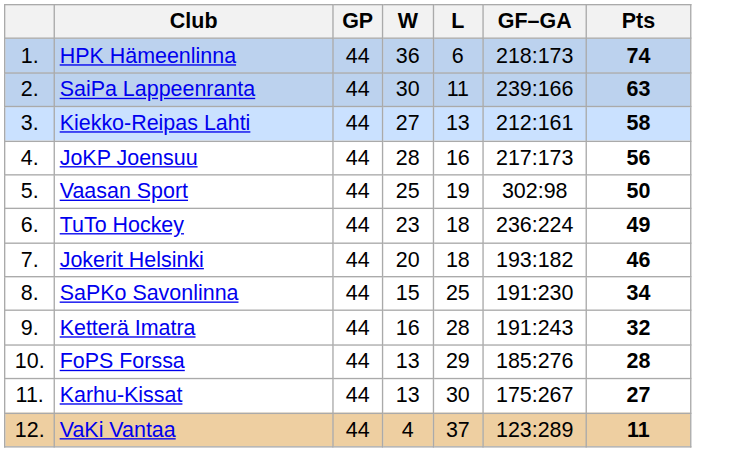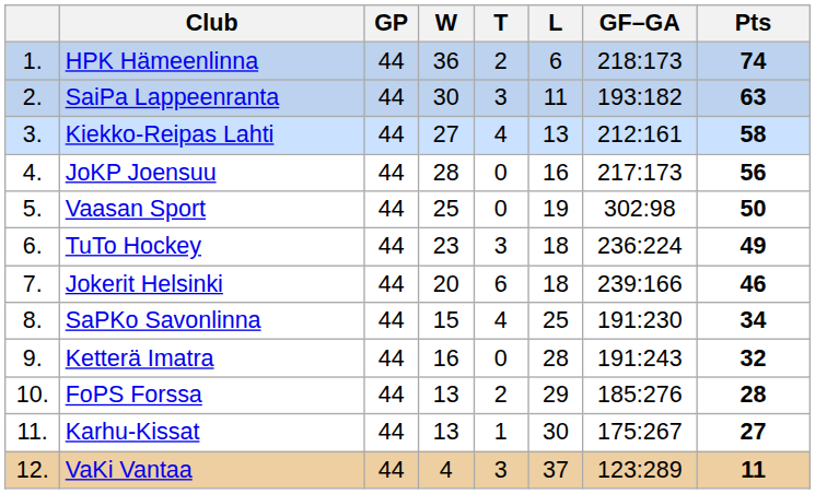+ column: T | 2 | 3 | 4 | 0 | 0 | 3 | 6 | 4 | 0 | 2 | 1 | 3
SaiPa Lappeenranta | GF–GA: 239:166 -> 193:182
Jokerit Helsinki | GF–GA: 193:182 -> 239:166
